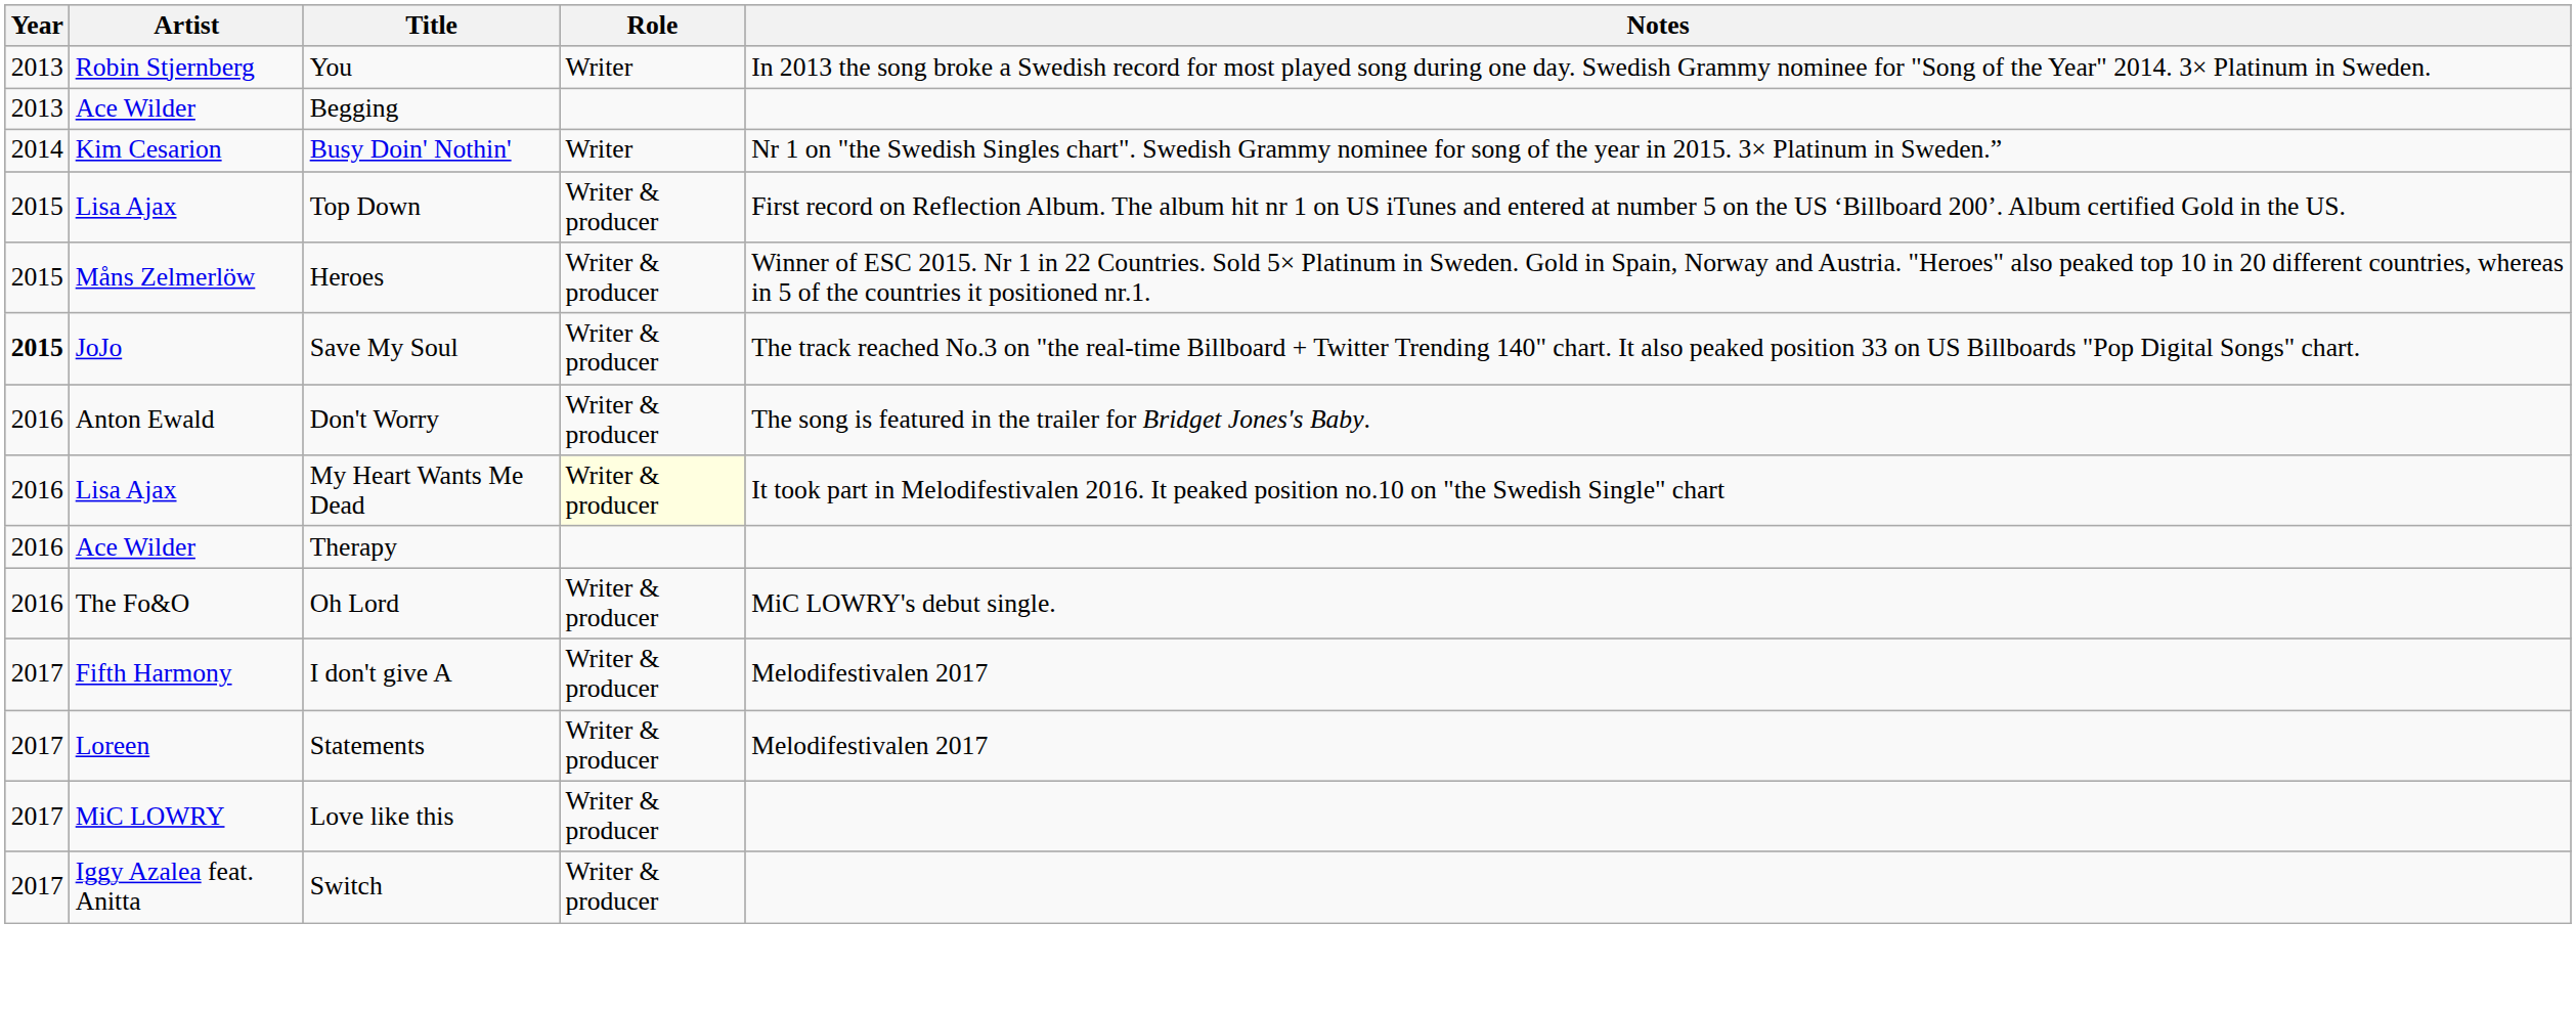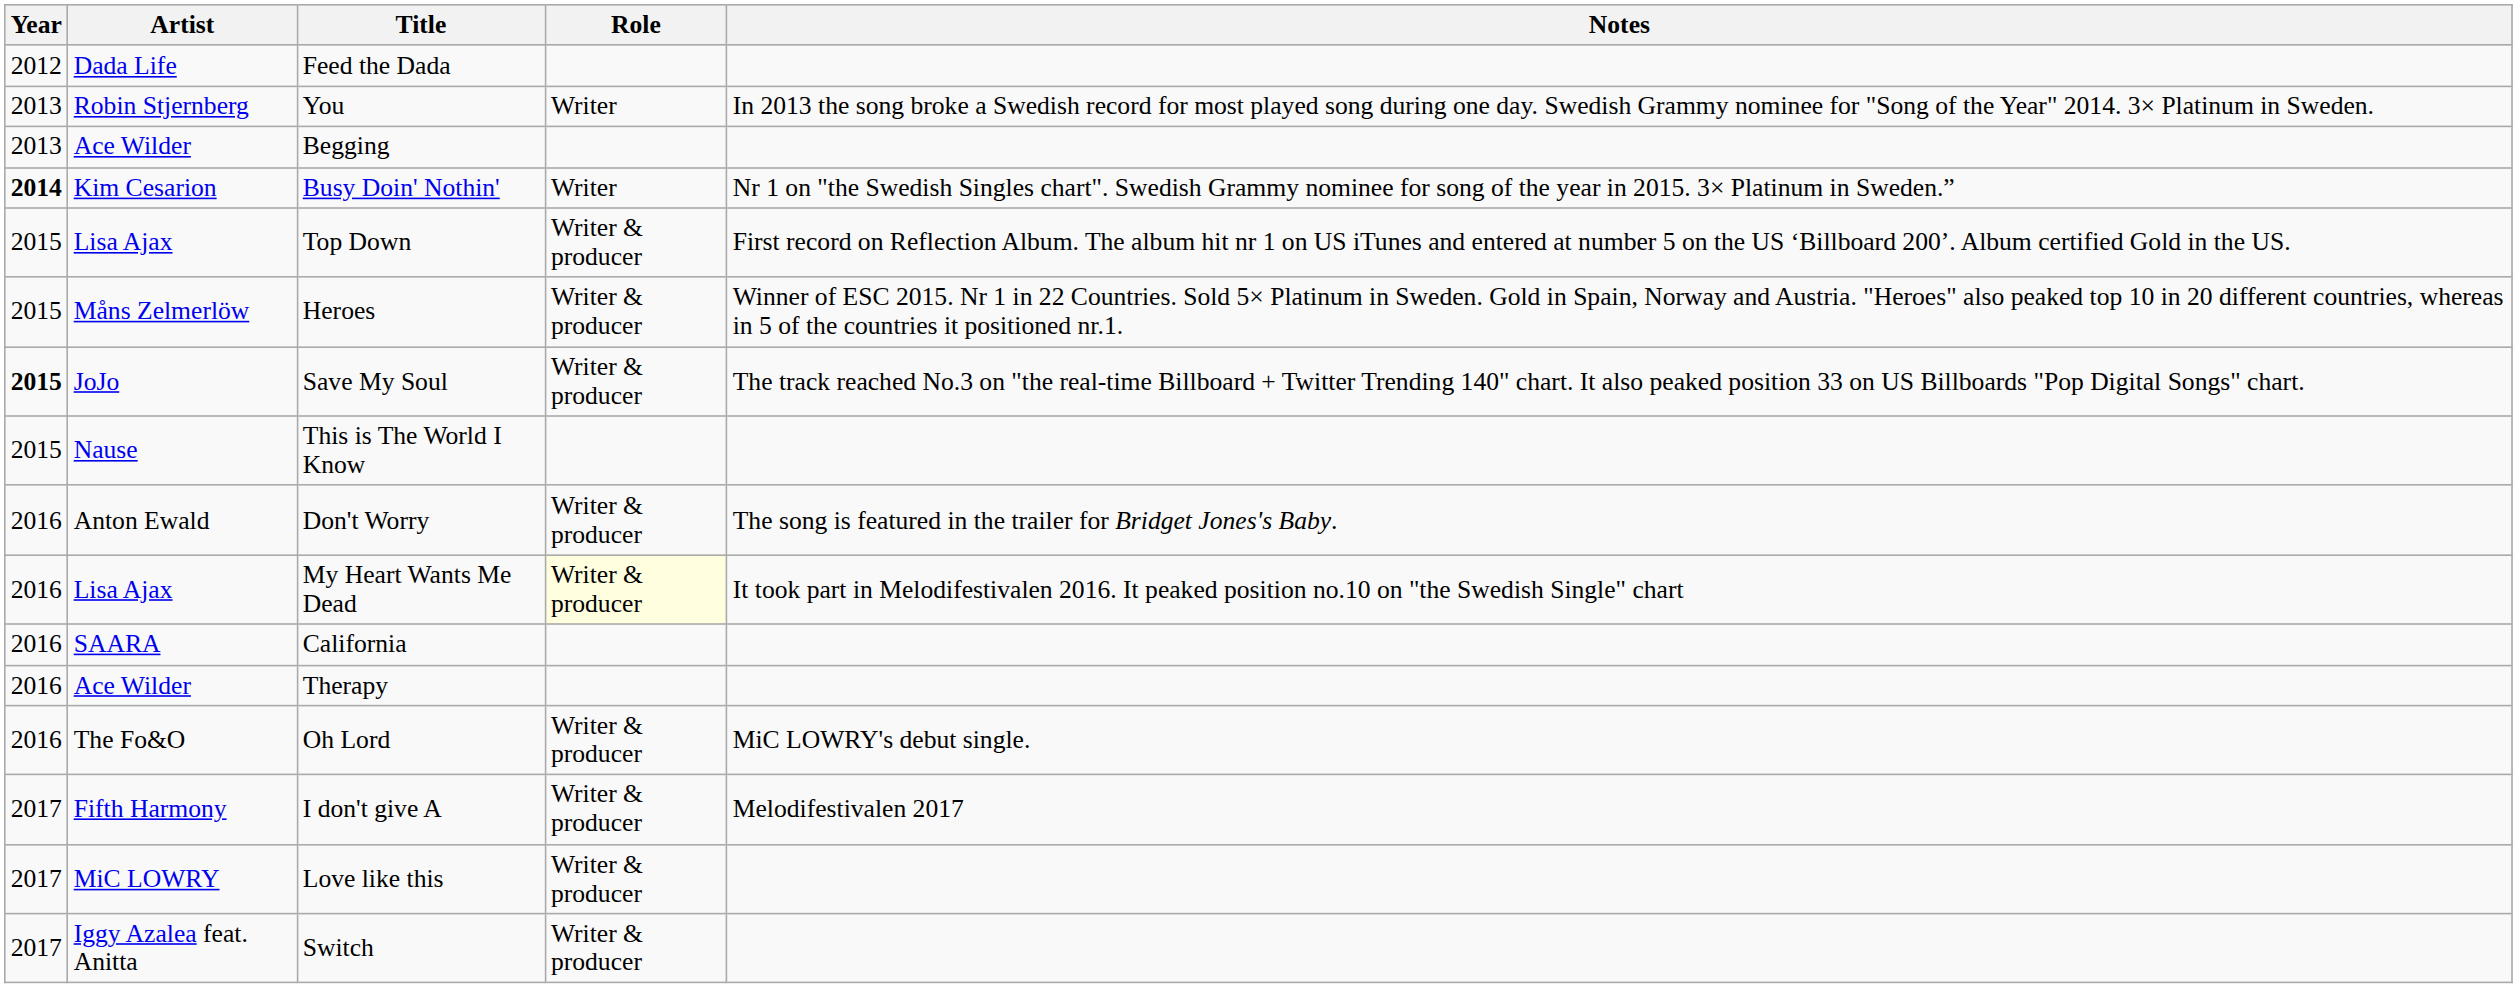+ row: 2012 | Dada Life | Feed the Dada
Busy Doin' Nothin' | Year: normal -> bold
+ row: 2015 | Nause | This is The World I Know
+ row: 2016 | SAARA | California
- row: 2017 | Loreen | Statements | Writer & producer | Melodifestivalen 2017
